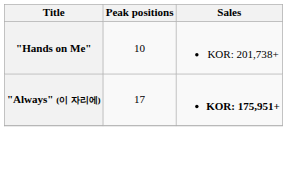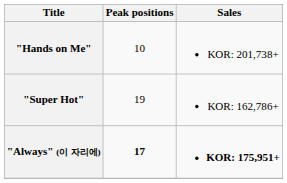+ row: "Super Hot" | 19 | KOR: 162,786+
"Always" (이 자리에) | Peak positions: normal -> bold
